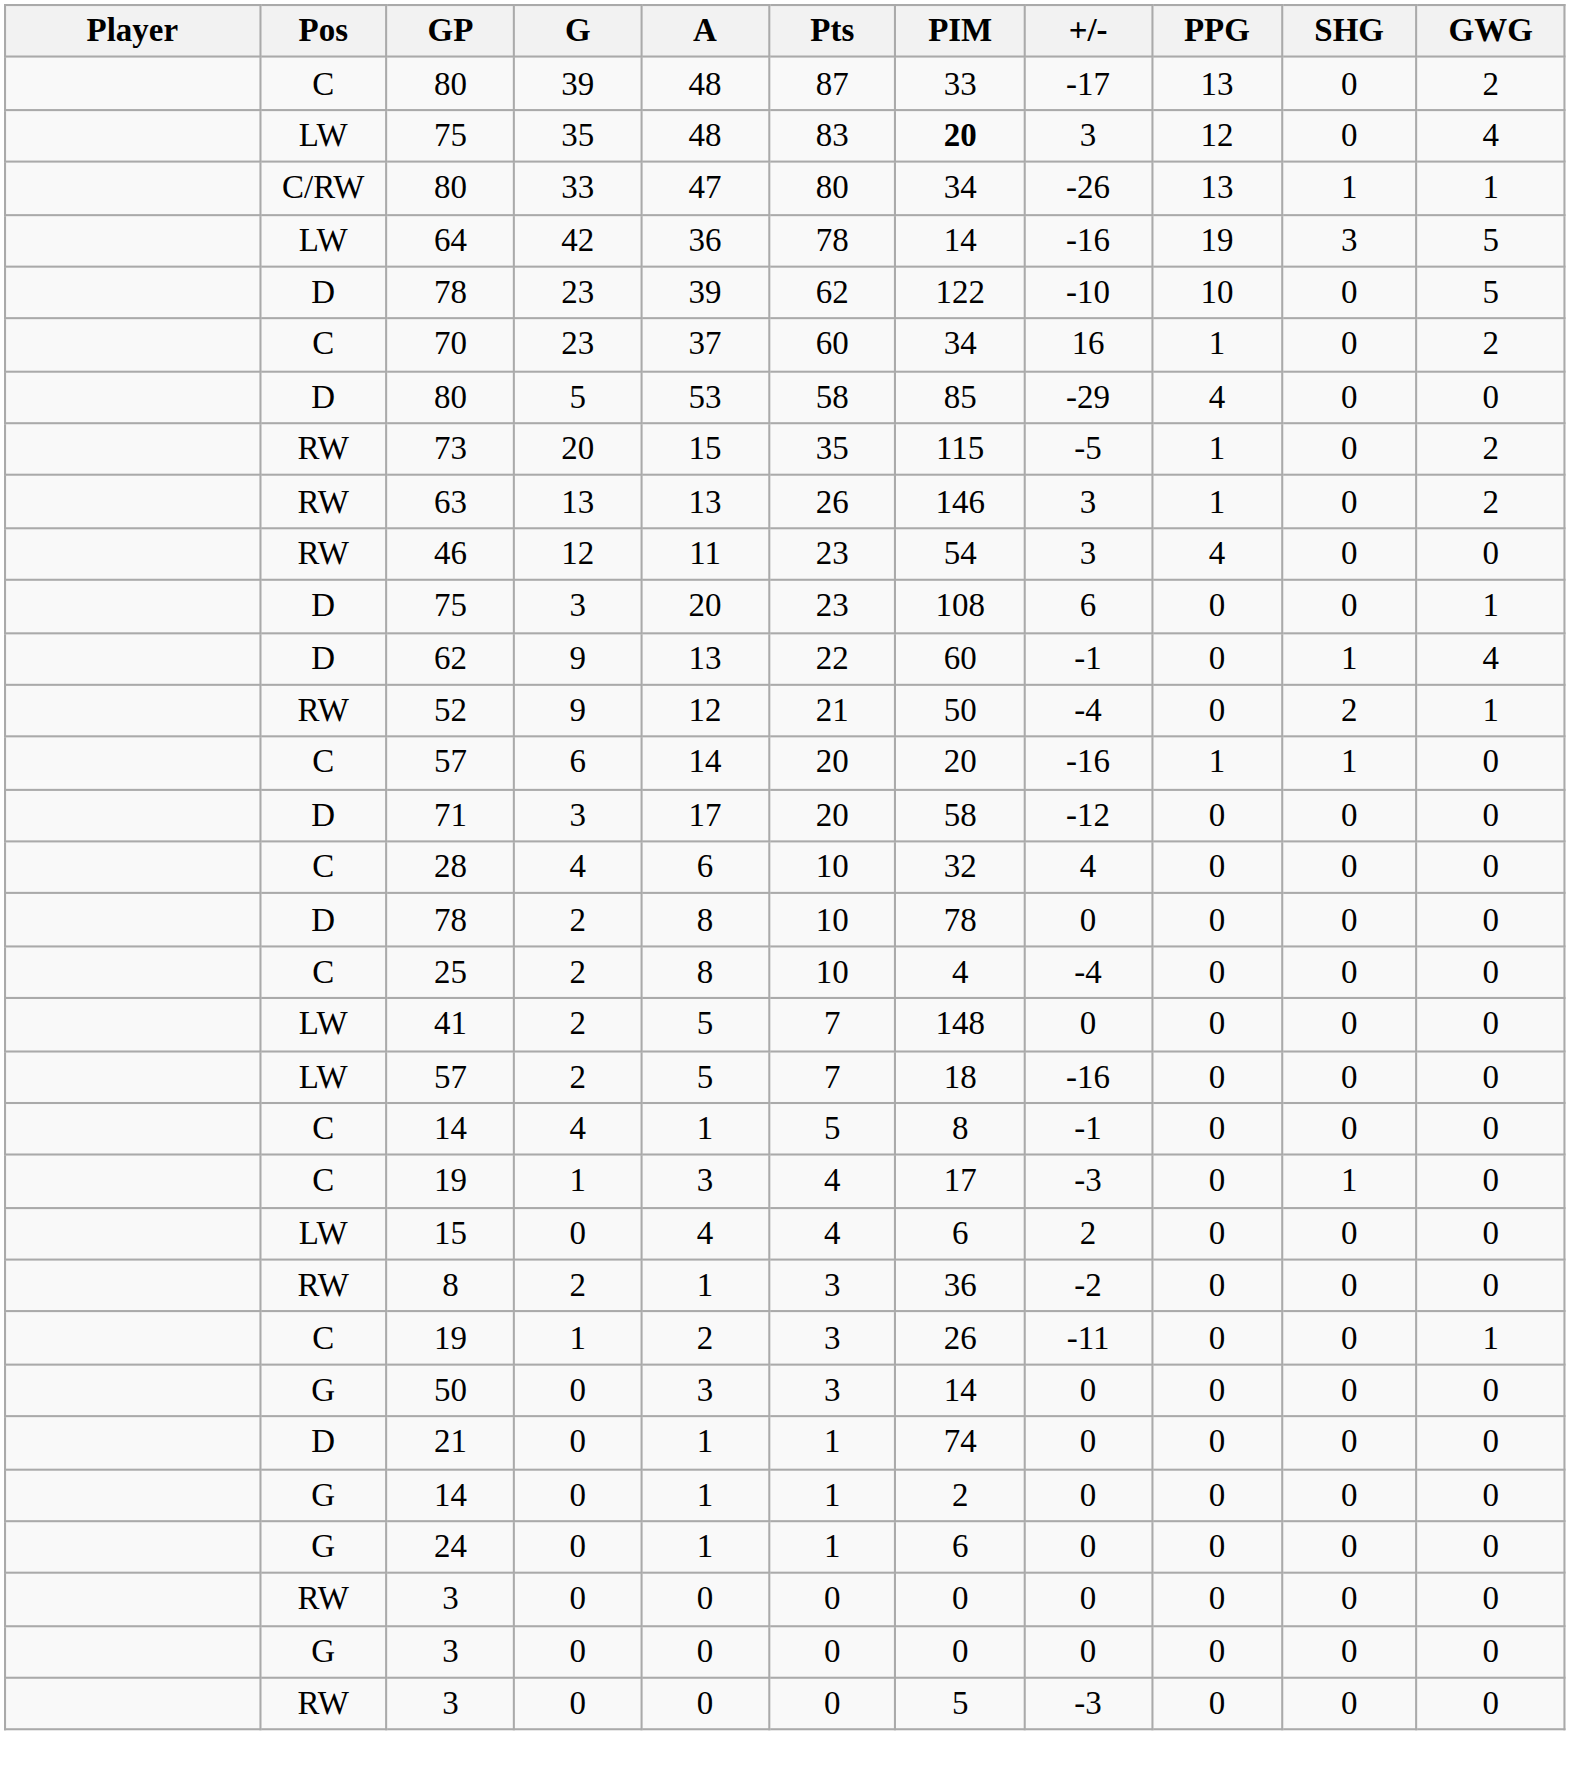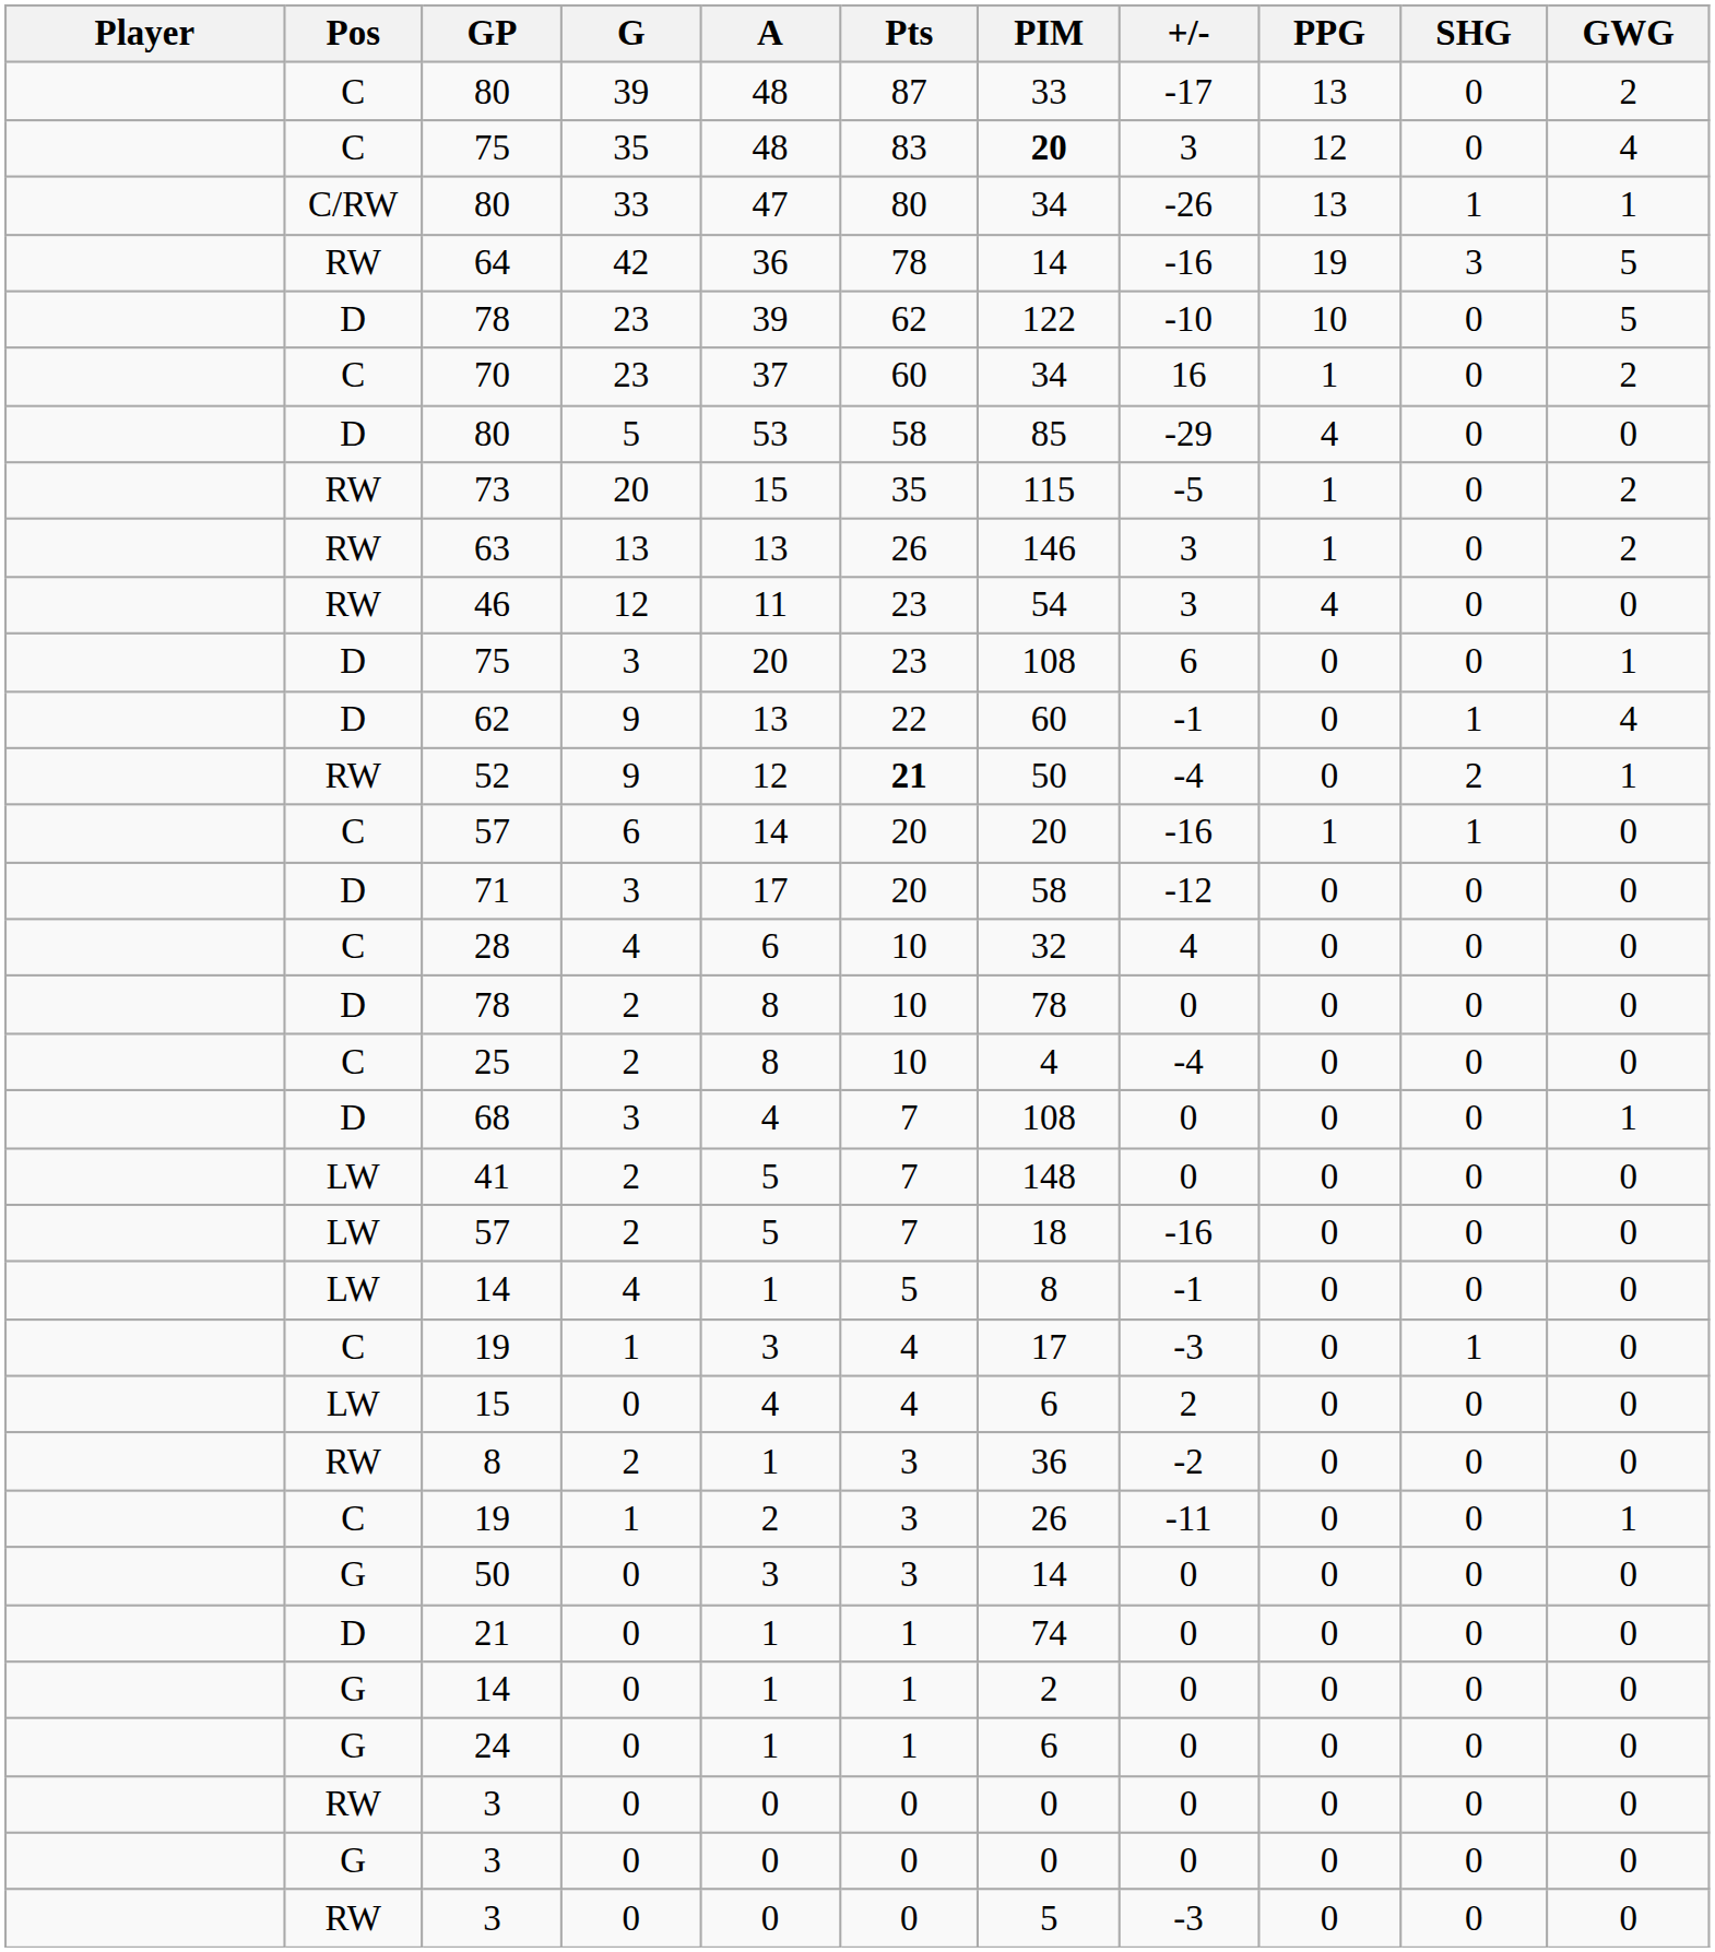75 / 35 | Pos: LW -> C
64 | Pos: LW -> RW
52 | Pts: normal -> bold
+ row: D | 68 | 3 | 4 | 7 | 108 | 0 | 0 | 0 | 1
14 / 4 | Pos: C -> LW
